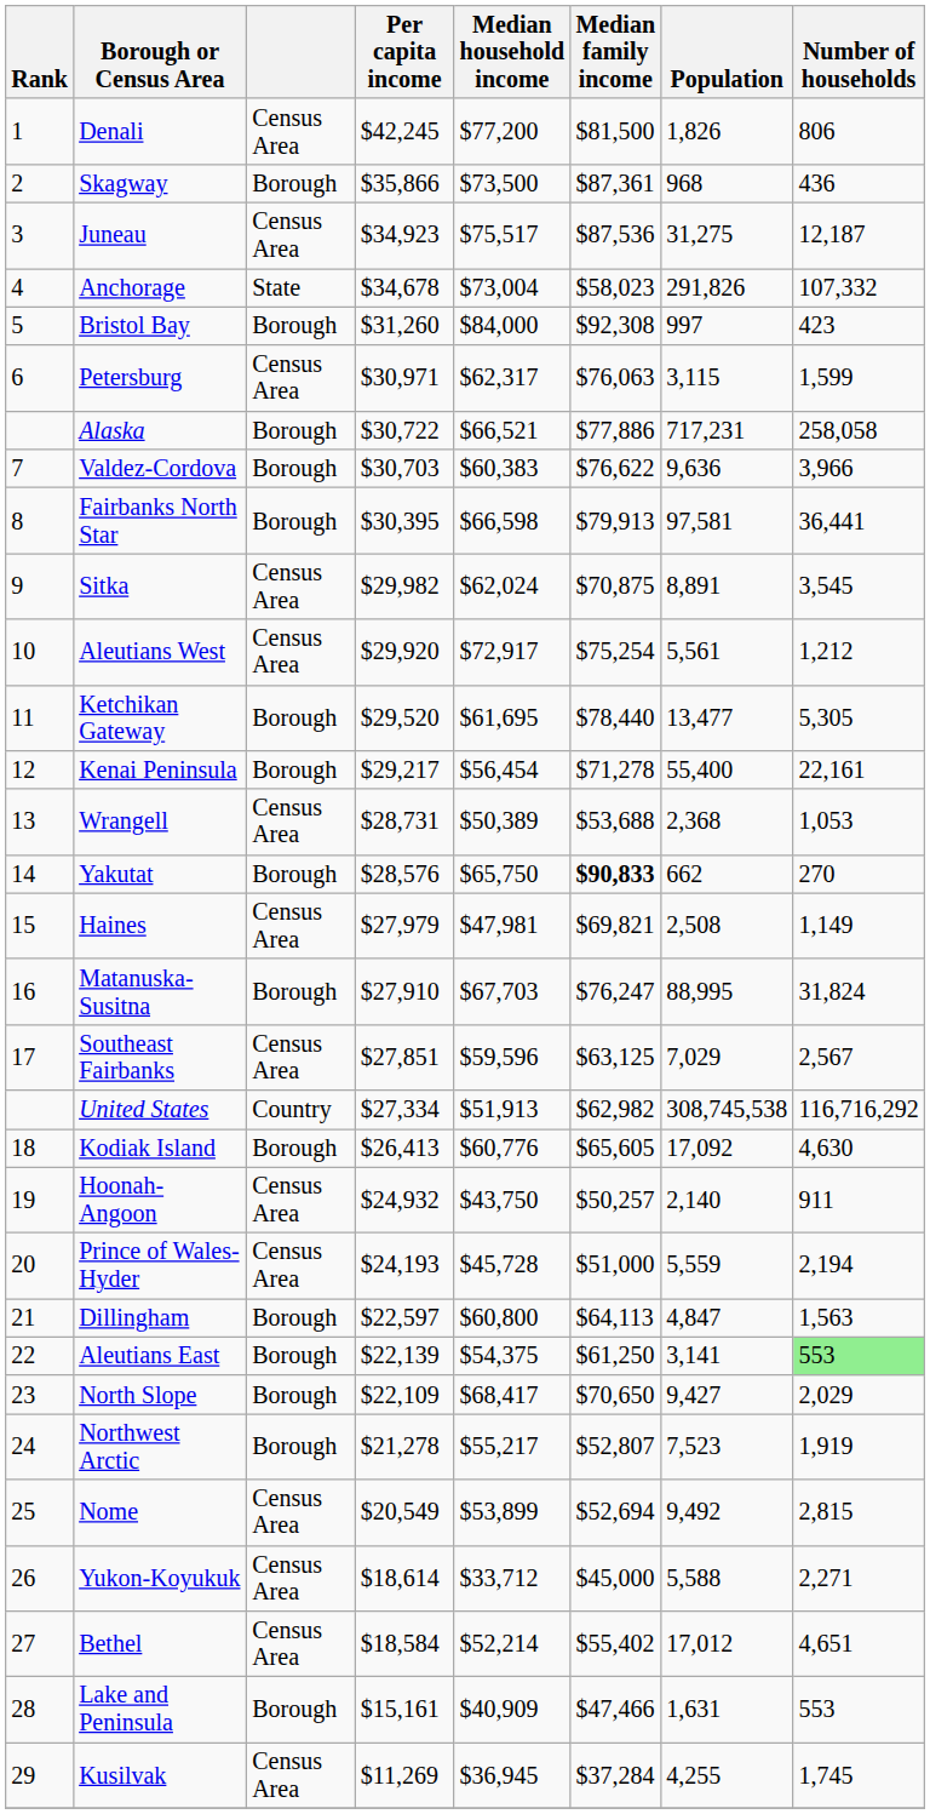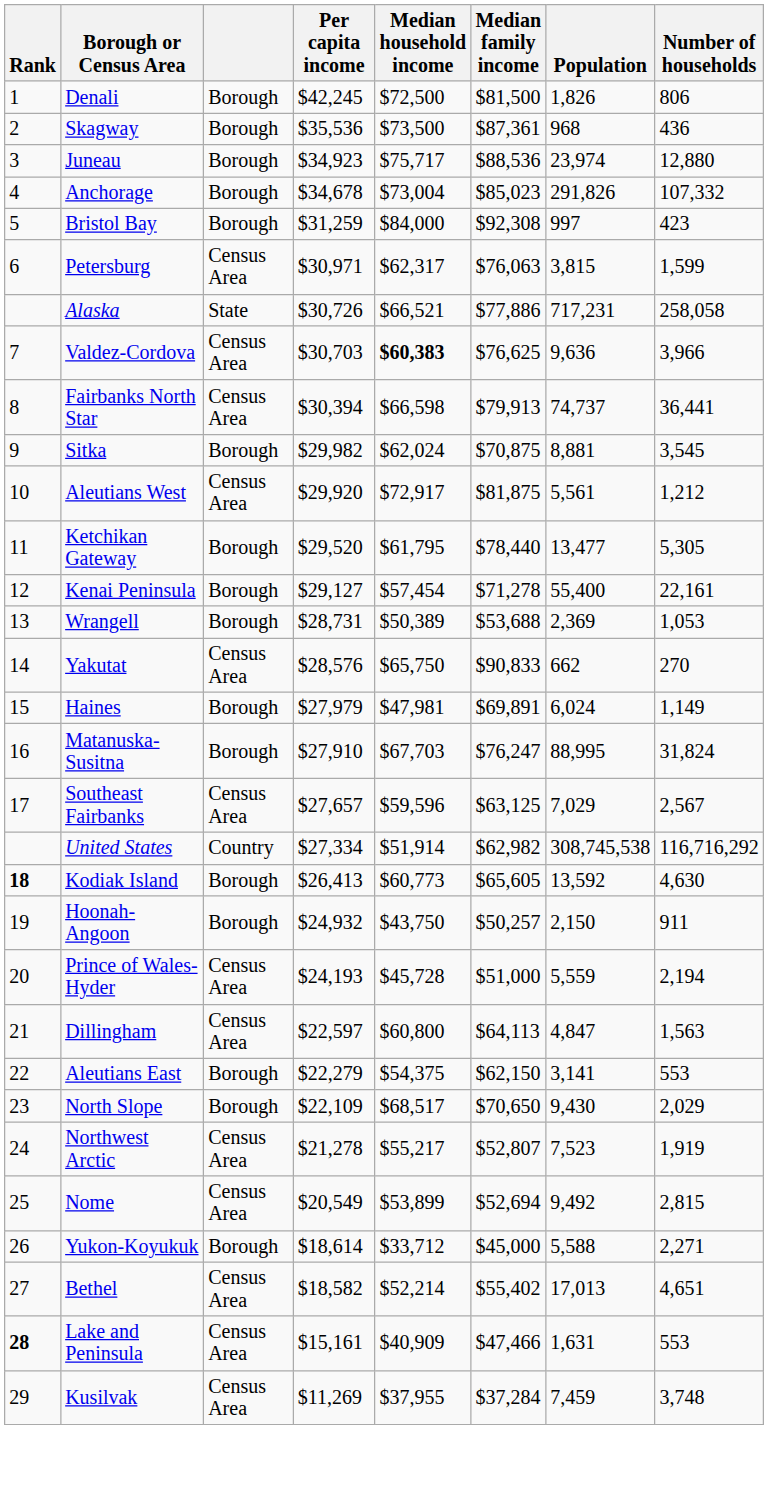Denali | column 3: Census Area -> Borough
Denali | Median household income: $77,200 -> $72,500
Skagway | Per capita income: $35,866 -> $35,536
Juneau | column 3: Census Area -> Borough
Juneau | Median household income: $75,517 -> $75,717
Juneau | Median family income: $87,536 -> $88,536
Juneau | Population: 31,275 -> 23,974
Juneau | Number of households: 12,187 -> 12,880
Anchorage | column 3: State -> Borough
Anchorage | Median family income: $58,023 -> $85,023
Bristol Bay | Per capita income: $31,260 -> $31,259
Petersburg | Population: 3,115 -> 3,815
Alaska | column 3: Borough -> State
Alaska | Per capita income: $30,722 -> $30,726
Valdez-Cordova | column 3: Borough -> Census Area
Valdez-Cordova | Median household income: normal -> bold
Valdez-Cordova | Median family income: $76,622 -> $76,625
Fairbanks North Star | column 3: Borough -> Census Area
Fairbanks North Star | Per capita income: $30,395 -> $30,394
Fairbanks North Star | Population: 97,581 -> 74,737
Sitka | column 3: Census Area -> Borough
Sitka | Population: 8,891 -> 8,881
Aleutians West | Median family income: $75,254 -> $81,875
Ketchikan Gateway | Median household income: $61,695 -> $61,795
Kenai Peninsula | Per capita income: $29,217 -> $29,127
Kenai Peninsula | Median household income: $56,454 -> $57,454
Wrangell | column 3: Census Area -> Borough
Wrangell | Population: 2,368 -> 2,369
Yakutat | column 3: Borough -> Census Area
Yakutat | Median family income: bold -> normal
Haines | column 3: Census Area -> Borough
Haines | Median family income: $69,821 -> $69,891
Haines | Population: 2,508 -> 6,024
Southeast Fairbanks | Per capita income: $27,851 -> $27,657
United States | Median household income: $51,913 -> $51,914
Kodiak Island | Rank: normal -> bold
Kodiak Island | Median household income: $60,776 -> $60,773
Kodiak Island | Population: 17,092 -> 13,592
Hoonah-Angoon | column 3: Census Area -> Borough
Hoonah-Angoon | Population: 2,140 -> 2,150
Dillingham | column 3: Borough -> Census Area
Aleutians East | Per capita income: $22,139 -> $22,279
Aleutians East | Median family income: $61,250 -> $62,150
Aleutians East | Number of households: lightgreen background -> no background
North Slope | Median household income: $68,417 -> $68,517
North Slope | Population: 9,427 -> 9,430
Northwest Arctic | column 3: Borough -> Census Area
Yukon-Koyukuk | column 3: Census Area -> Borough
Bethel | Per capita income: $18,584 -> $18,582
Bethel | Population: 17,012 -> 17,013
Lake and Peninsula | Rank: normal -> bold
Lake and Peninsula | column 3: Borough -> Census Area
Kusilvak | Median household income: $36,945 -> $37,955
Kusilvak | Population: 4,255 -> 7,459
Kusilvak | Number of households: 1,745 -> 3,748
